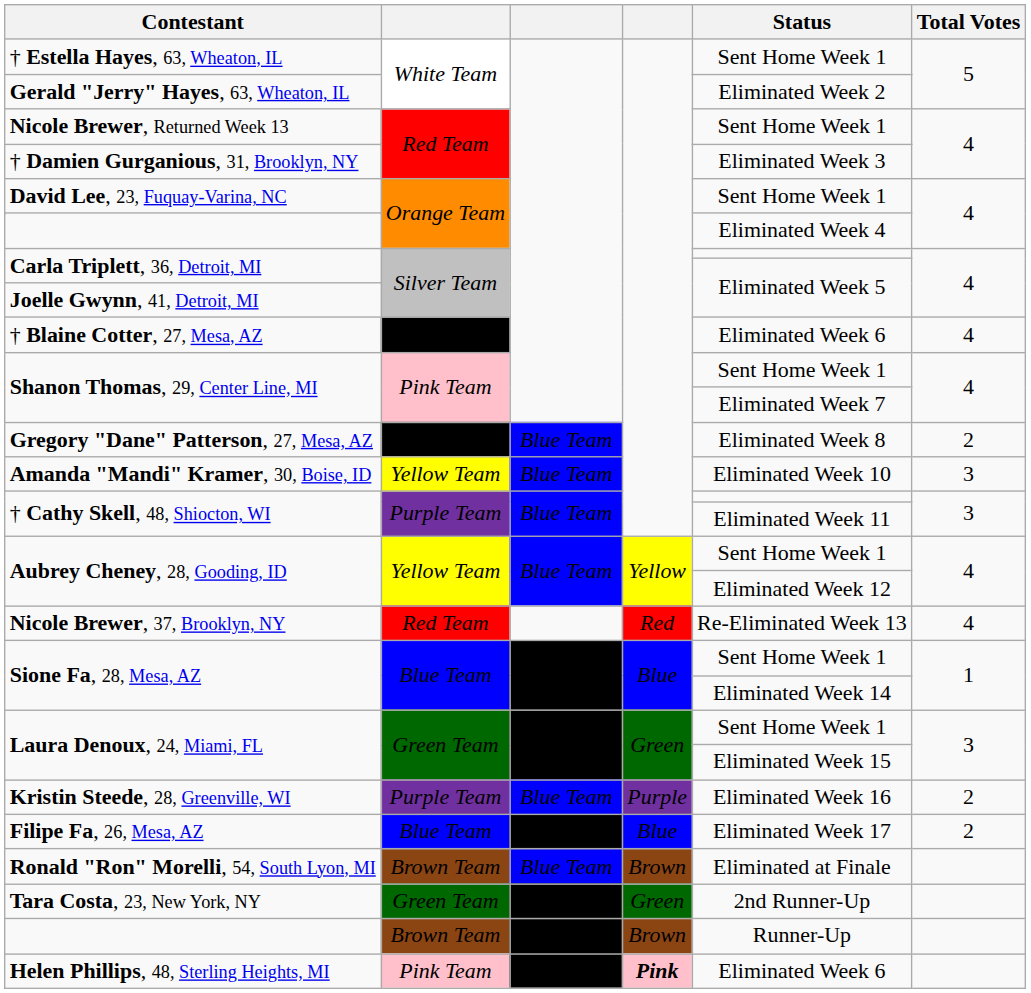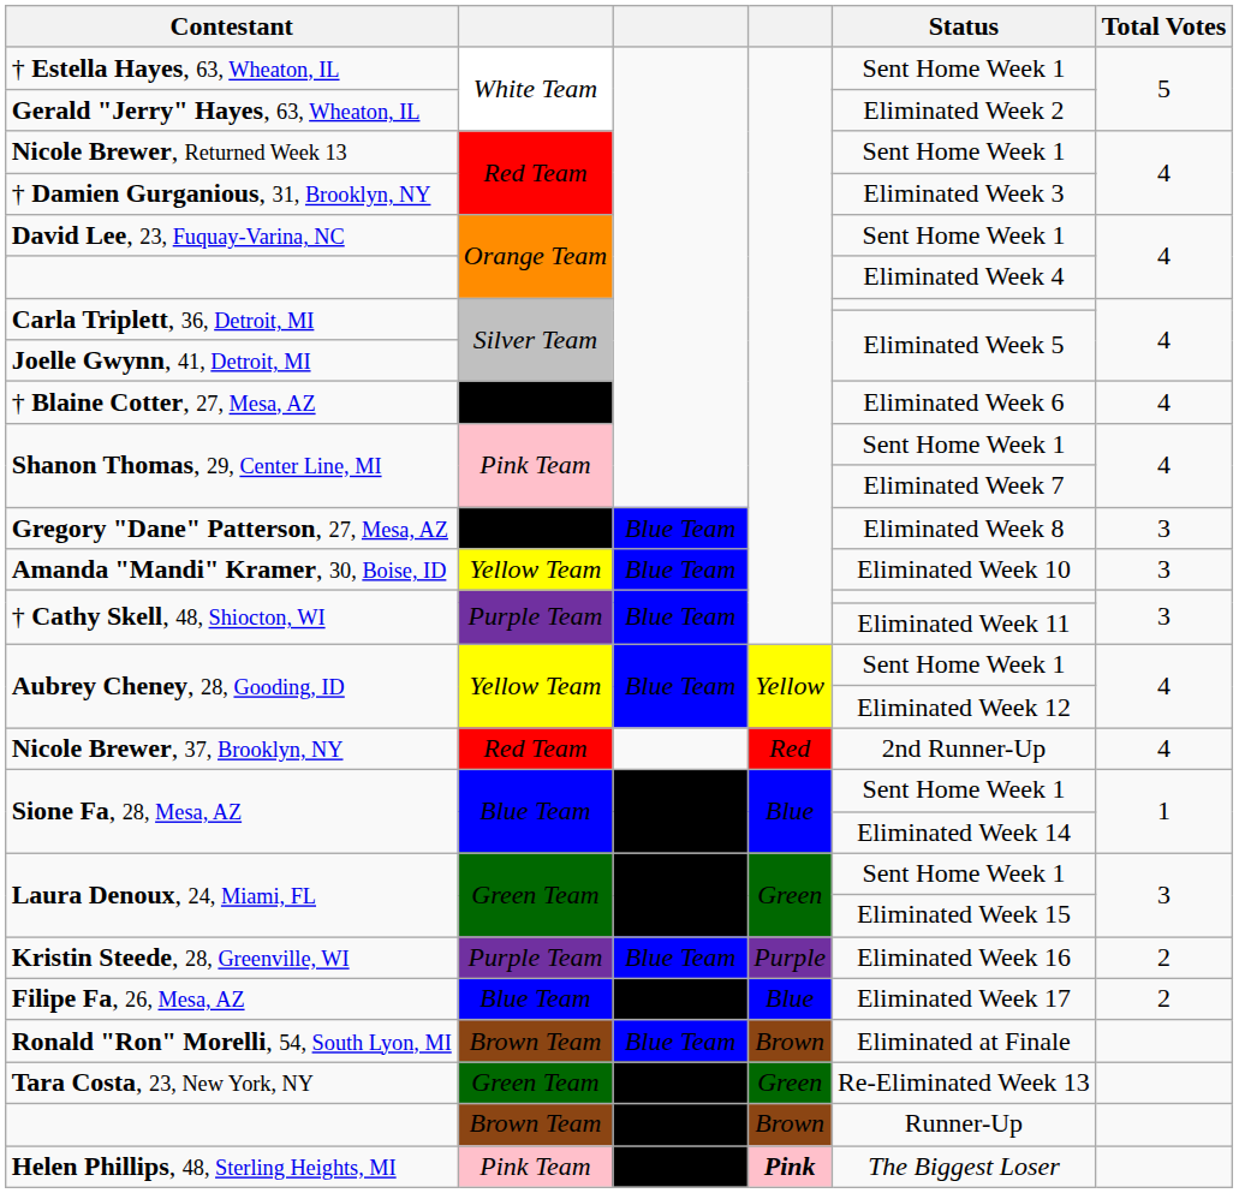Gregory "Dane" Patterson, 27, Mesa, AZ | Total Votes: 2 -> 3
Nicole Brewer, 37, Brooklyn, NY | Status: Re-Eliminated Week 13 -> 2nd Runner-Up
Tara Costa, 23, New York, NY | Status: 2nd Runner-Up -> Re-Eliminated Week 13
Helen Phillips, 48, Sterling Heights, MI | Status: Eliminated Week 6 -> The Biggest Loser
